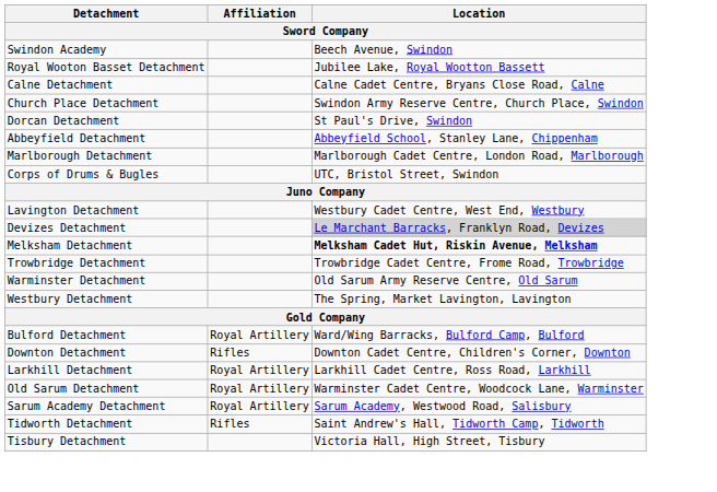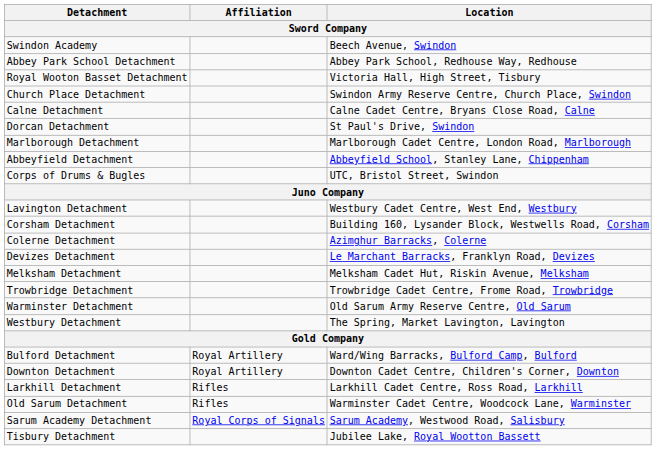+ row: Abbey Park School Detachment | Abbey Park School, Redhouse Way, Redhouse
Royal Wooton Basset Detachment | Location: Jubilee Lake, Royal Wootton Bassett -> Victoria Hall, High Street, Tisbury
rows swapped: Calne Detachment <-> Church Place Detachment
rows swapped: Abbeyfield Detachment <-> Marlborough Detachment
+ row: Corsham Detachment | Building 160, Lysander Block, Westwells Road, Corsham
+ row: Colerne Detachment | Azimghur Barracks, Colerne
Devizes Detachment | Location: lightgrey background -> no background
Melksham Detachment | Location: bold -> normal
Downton Detachment | Affiliation: Rifles -> Royal Artillery
Larkhill Detachment | Affiliation: Royal Artillery -> Rifles
Old Sarum Detachment | Affiliation: Royal Artillery -> Rifles
Sarum Academy Detachment | Affiliation: Royal Artillery -> Royal Corps of Signals
- row: Tidworth Detachment | Rifles | Saint Andrew's Hall, Tidworth Camp, Tidworth
Tisbury Detachment | Location: Victoria Hall, High Street, Tisbury -> Jubilee Lake, Royal Wootton Bassett
